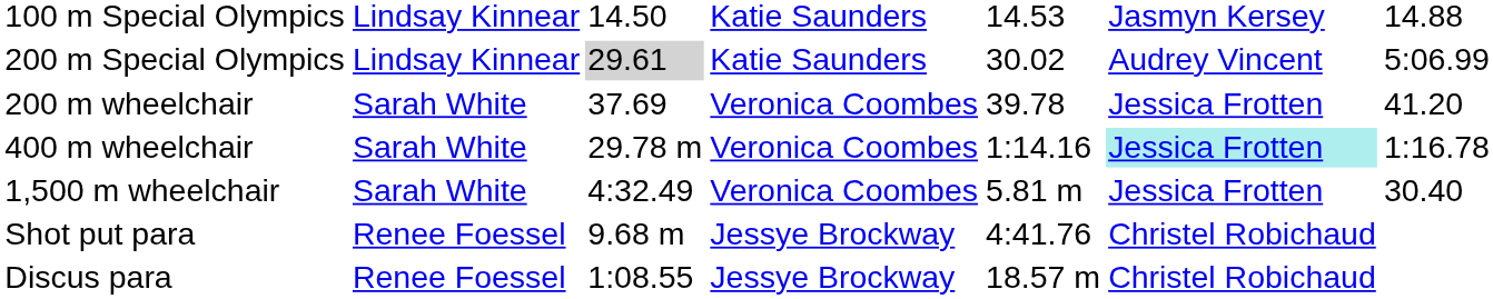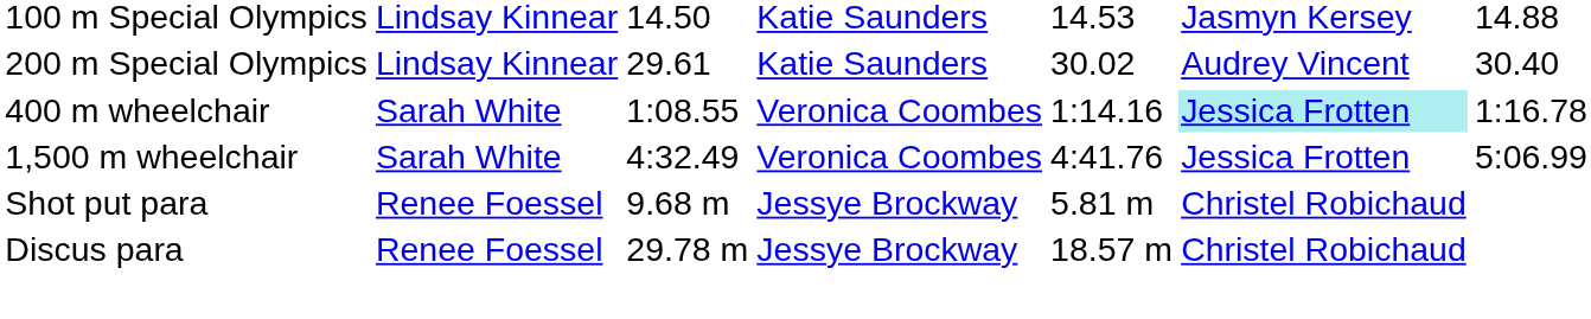200 m Special Olympics | column 3: lightgrey background -> no background
200 m Special Olympics | column 7: 5:06.99 -> 30.40
- row: 200 m wheelchair | Sarah White | 37.69 | Veronica Coombes | 39.78 | Jessica Frotten | 41.20
400 m wheelchair | column 3: 29.78 m -> 1:08.55
1,500 m wheelchair | column 5: 5.81 m -> 4:41.76
1,500 m wheelchair | column 7: 30.40 -> 5:06.99
Shot put para | column 5: 4:41.76 -> 5.81 m
Discus para | column 3: 1:08.55 -> 29.78 m
